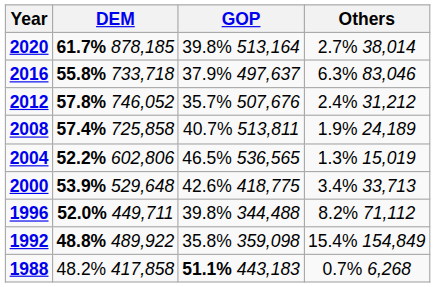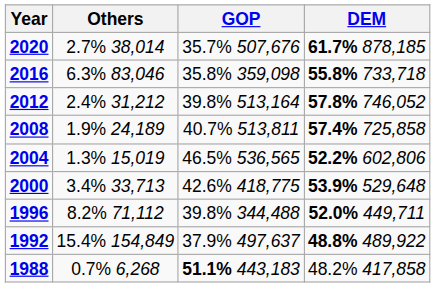columns swapped: DEM <-> Others
2020 | GOP: 39.8% 513,164 -> 35.7% 507,676
2016 | GOP: 37.9% 497,637 -> 35.8% 359,098
2012 | GOP: 35.7% 507,676 -> 39.8% 513,164
1992 | GOP: 35.8% 359,098 -> 37.9% 497,637
